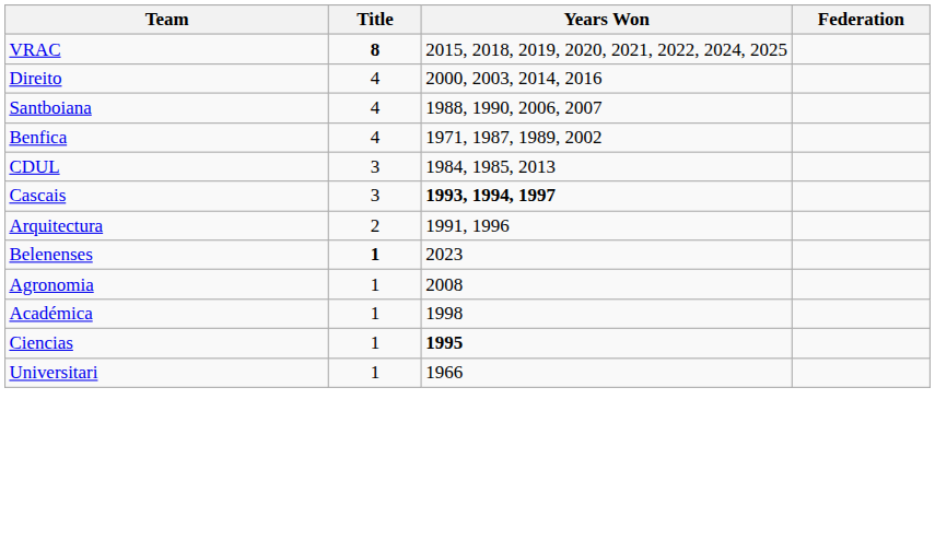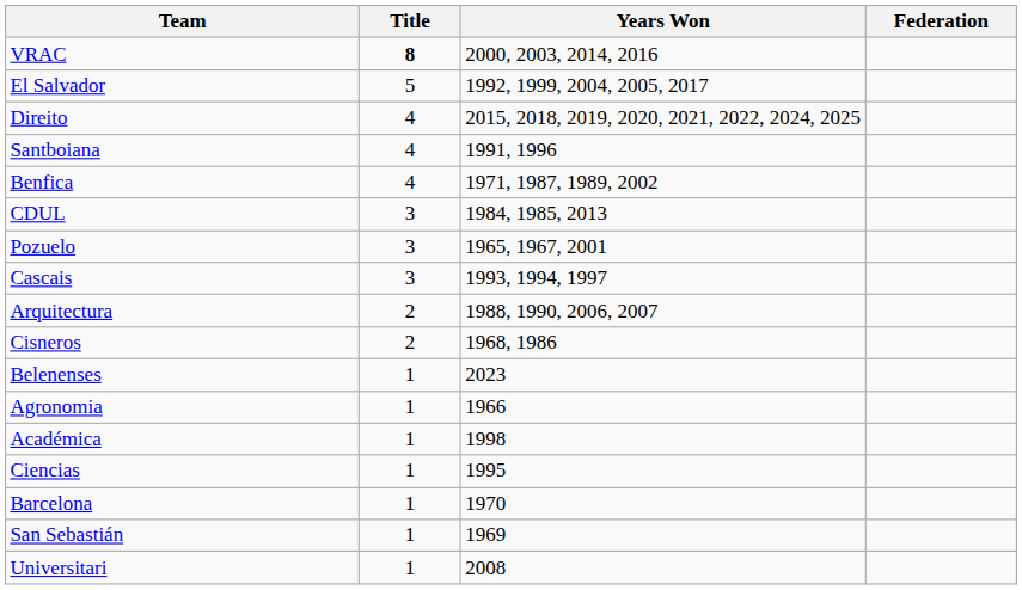VRAC | Years Won: 2015, 2018, 2019, 2020, 2021, 2022, 2024, 2025 -> 2000, 2003, 2014, 2016
+ row: El Salvador | 5 | 1992, 1999, 2004, 2005, 2017
Direito | Years Won: 2000, 2003, 2014, 2016 -> 2015, 2018, 2019, 2020, 2021, 2022, 2024, 2025
Santboiana | Years Won: 1988, 1990, 2006, 2007 -> 1991, 1996
+ row: Pozuelo | 3 | 1965, 1967, 2001
Cascais | Years Won: bold -> normal
Arquitectura | Years Won: 1991, 1996 -> 1988, 1990, 2006, 2007
+ row: Cisneros | 2 | 1968, 1986
Belenenses | Title: bold -> normal
Agronomia | Years Won: 2008 -> 1966
Ciencias | Years Won: bold -> normal
+ row: Barcelona | 1 | 1970
+ row: San Sebastián | 1 | 1969
Universitari | Years Won: 1966 -> 2008
